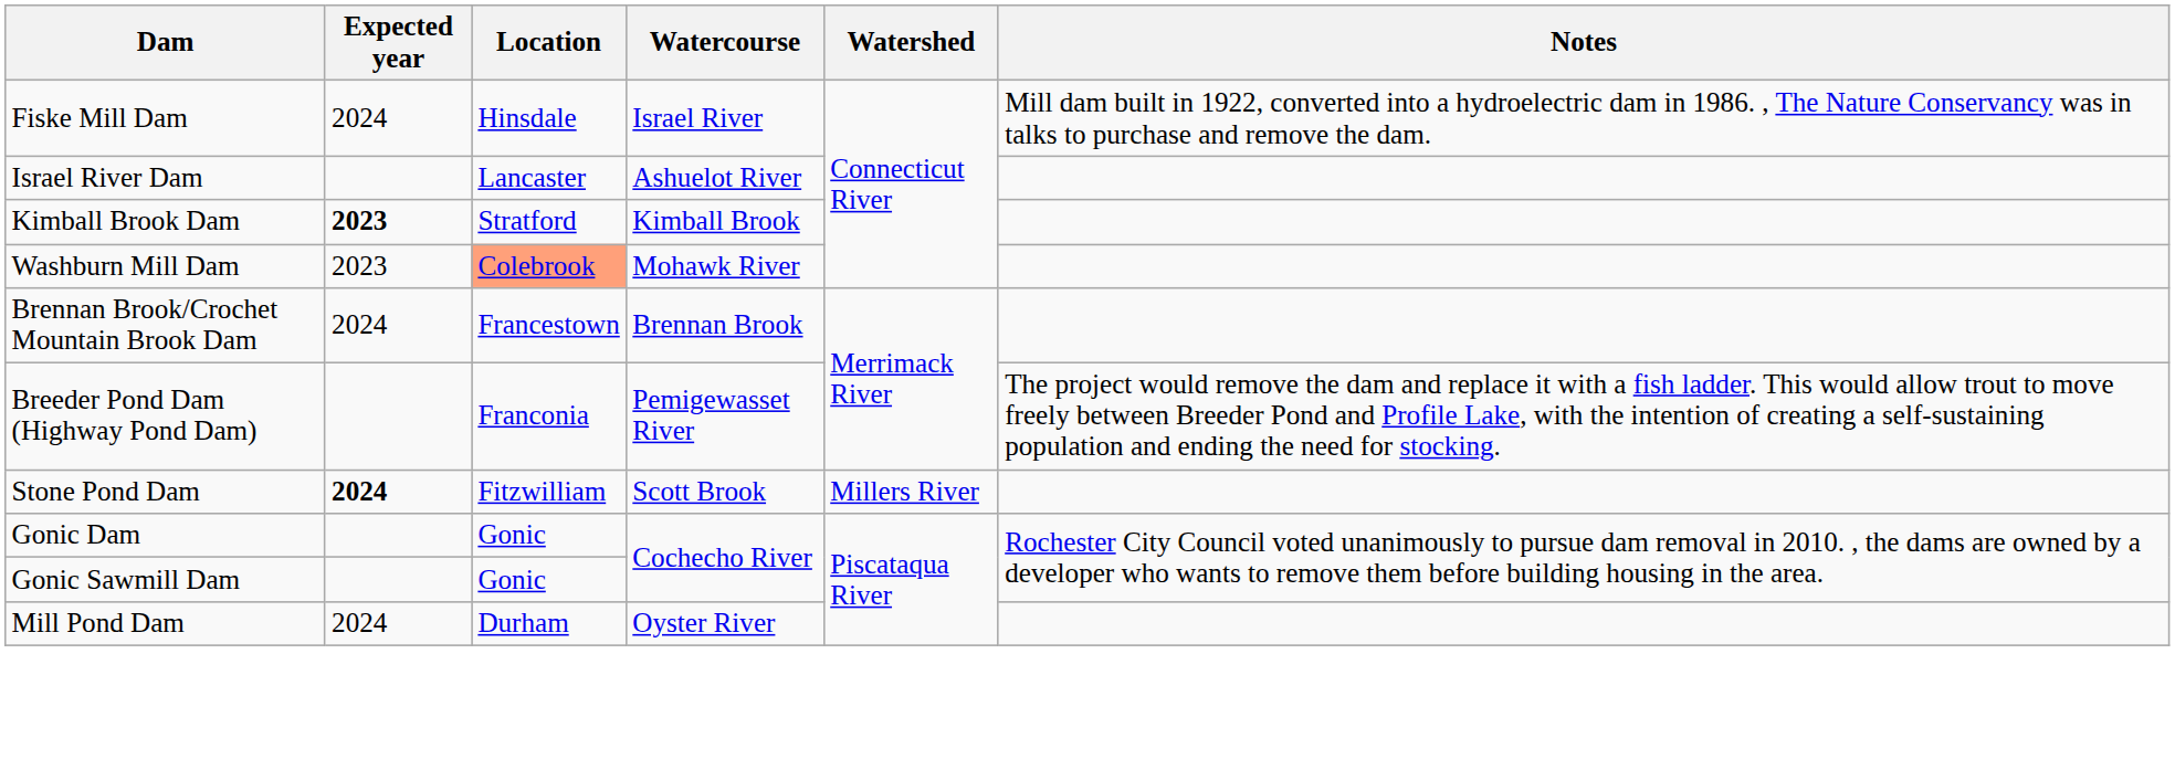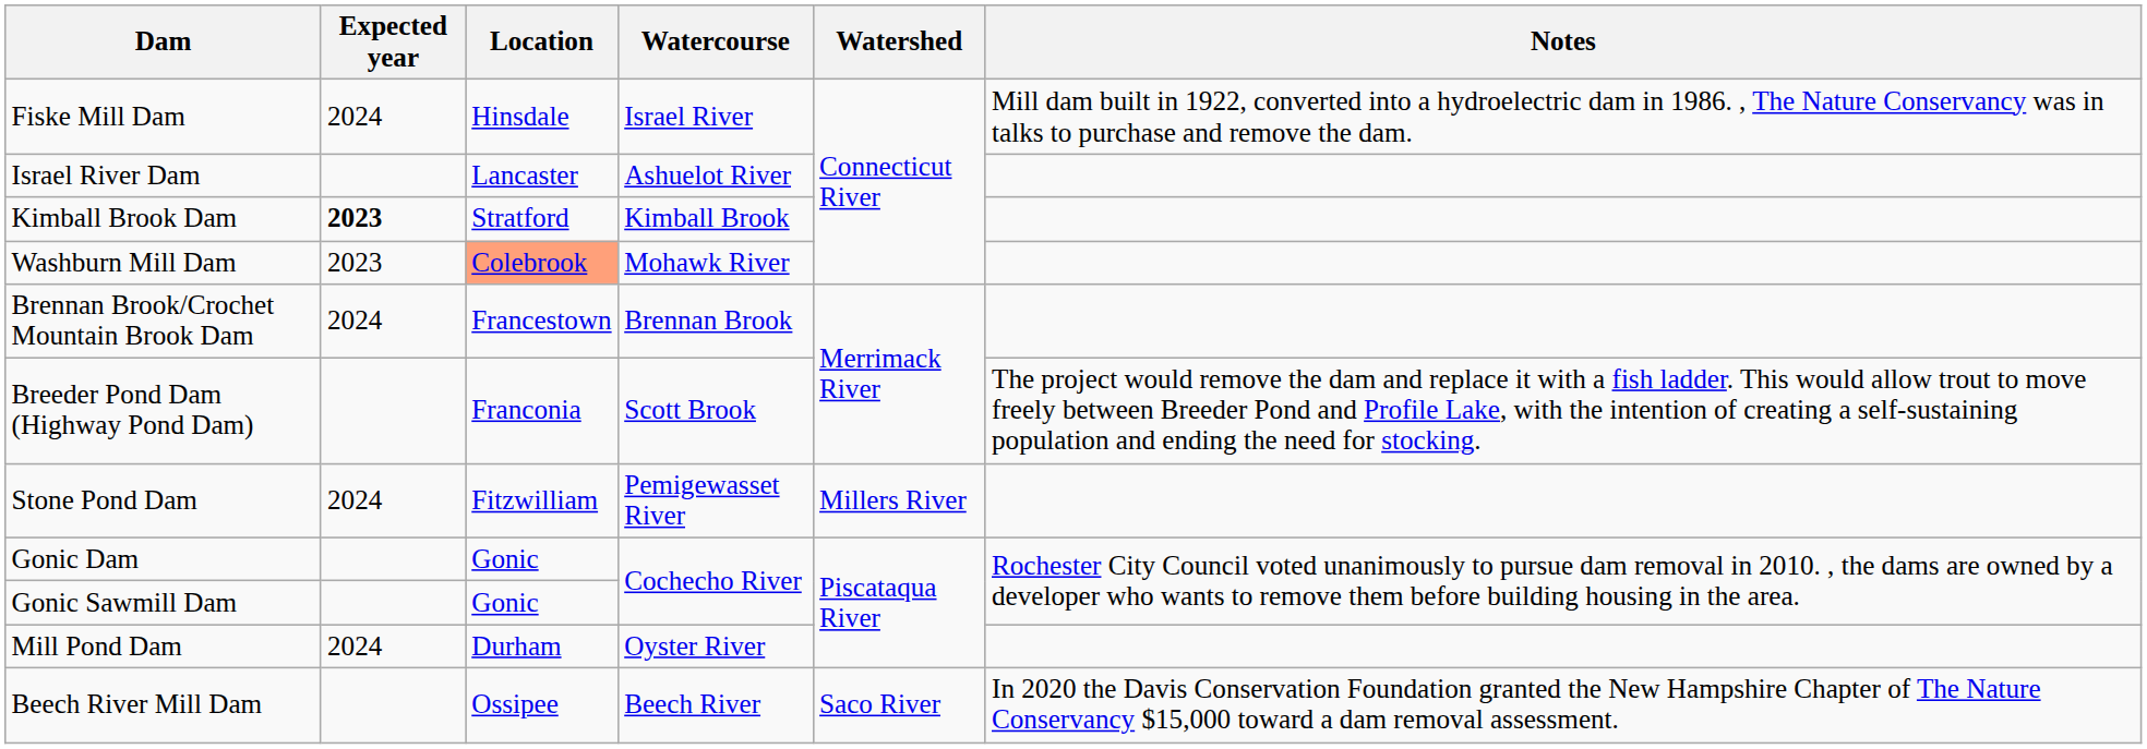Breeder Pond Dam (Highway Pond Dam) | Watercourse: Pemigewasset River -> Scott Brook
Stone Pond Dam | Expected year: bold -> normal
Stone Pond Dam | Watercourse: Scott Brook -> Pemigewasset River
+ row: Beech River Mill Dam | Ossipee | Beech River | Saco River | In 2020 the Davis Conservation Foundation granted the New Hampshire Chapter of The Nature Conservancy $15,000 toward a dam removal assessment.
